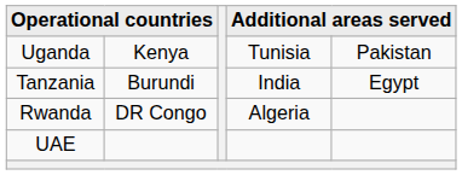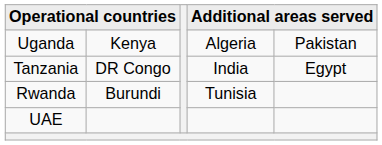Uganda | column 4: Tunisia -> Algeria
Tanzania | column 2: Burundi -> DR Congo
Rwanda | column 2: DR Congo -> Burundi
Rwanda | column 4: Algeria -> Tunisia
